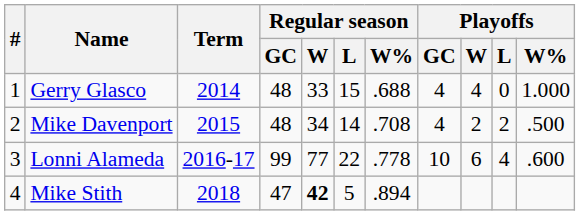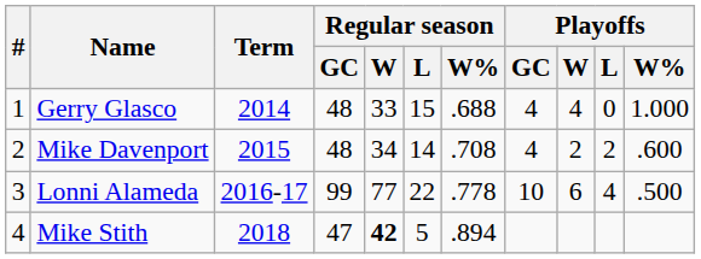Mike Davenport | Playoffs / W%: .500 -> .600
Lonni Alameda | Playoffs / W%: .600 -> .500
